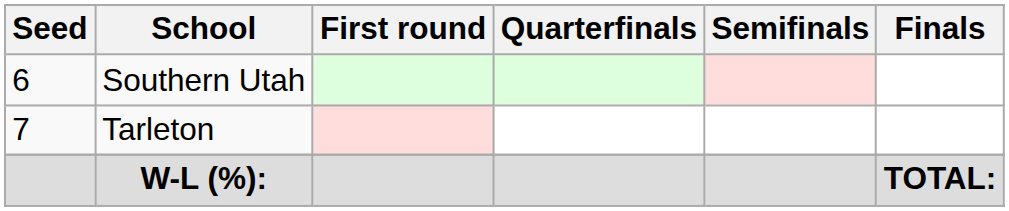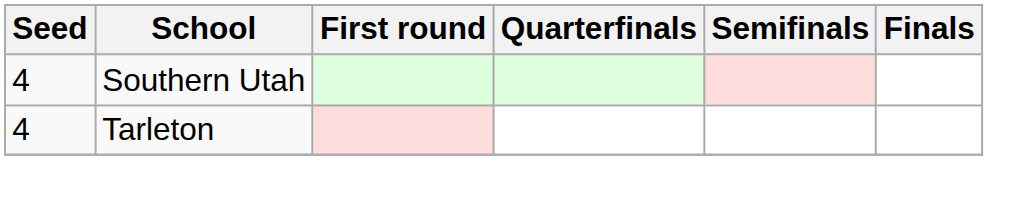Southern Utah | Seed: 6 -> 4
Tarleton | Seed: 7 -> 4
- row: W-L (%): | TOTAL:
